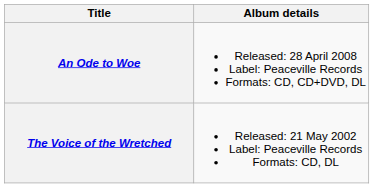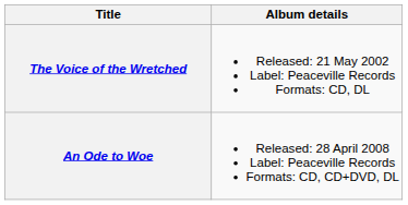rows swapped: The Voice of the Wretched <-> An Ode to Woe
